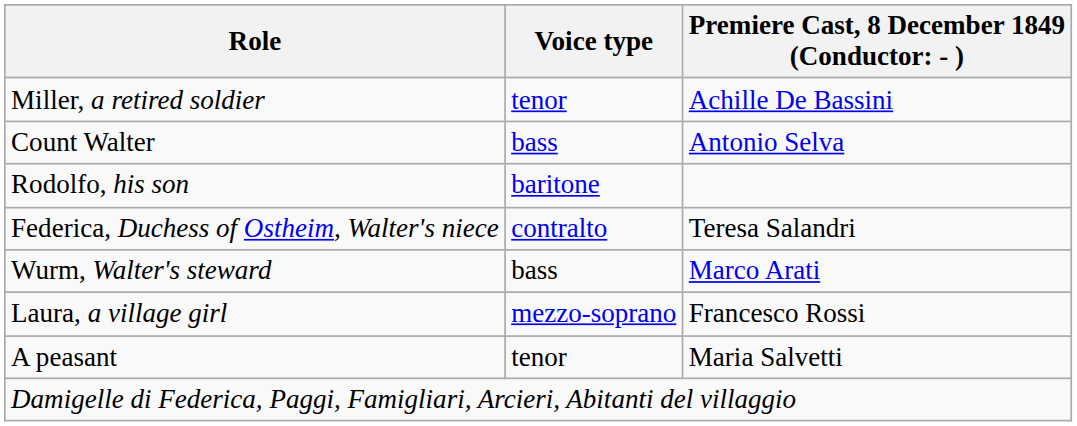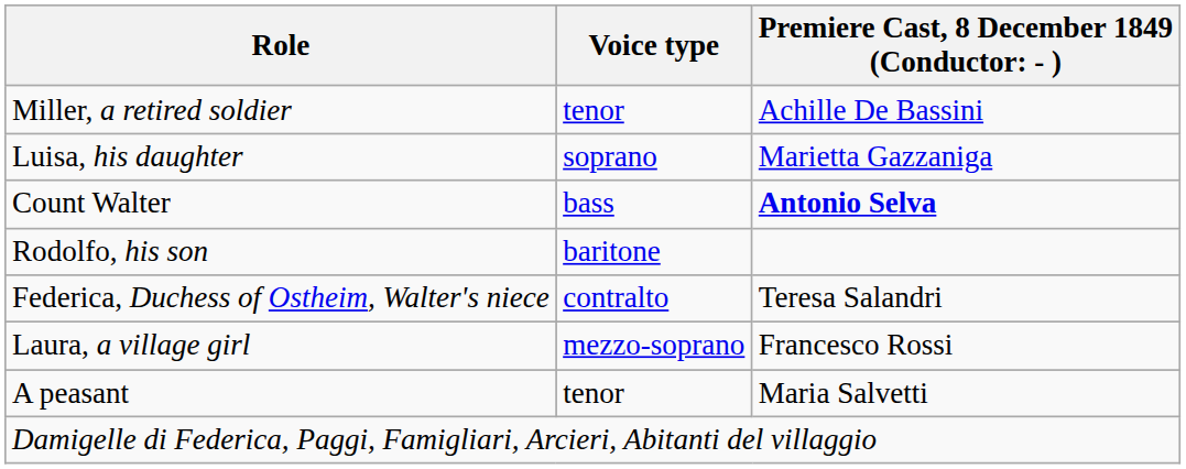+ row: Luisa, his daughter | soprano | Marietta Gazzaniga
Count Walter | column 3: normal -> bold
- row: Wurm, Walter's steward | bass | Marco Arati
